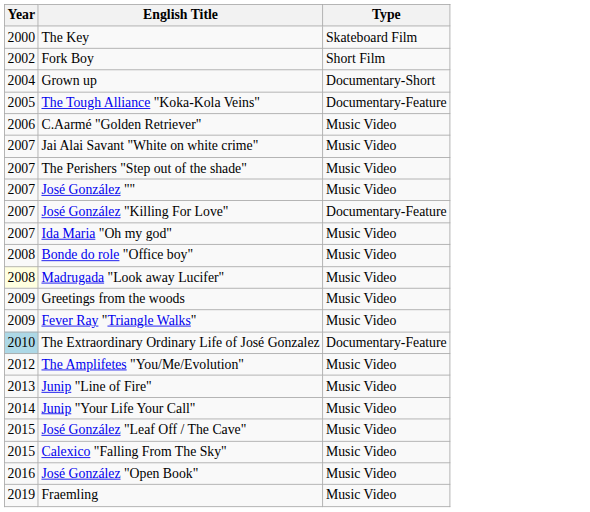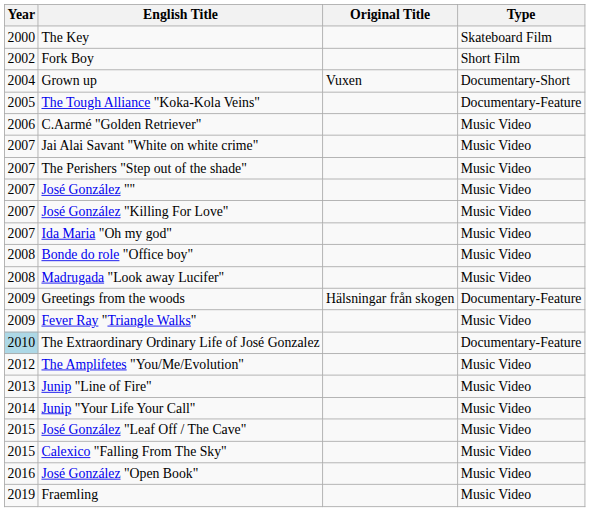+ column: Original Title | Vuxen | Hälsningar från skogen
José González "Killing For Love" | Type: Documentary-Feature -> Music Video
Madrugada "Look away Lucifer" | Year: lightyellow background -> no background
Greetings from the woods | Type: Music Video -> Documentary-Feature
